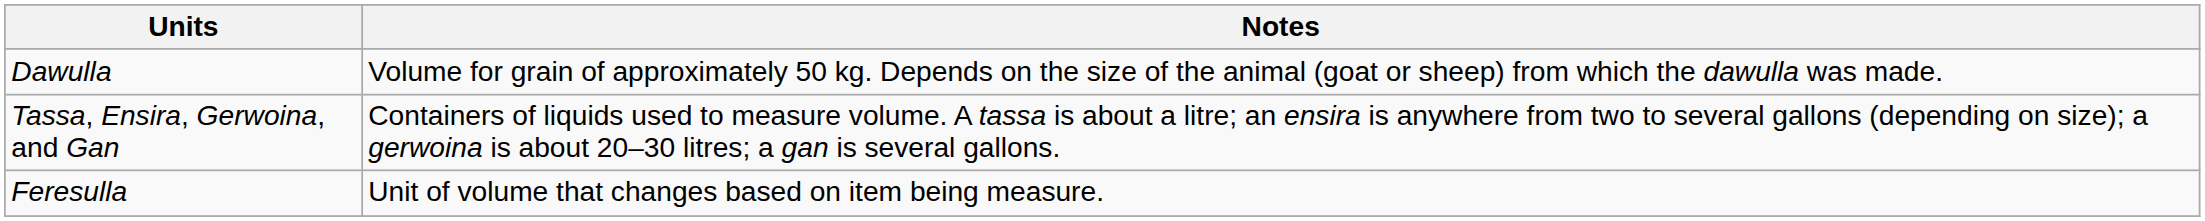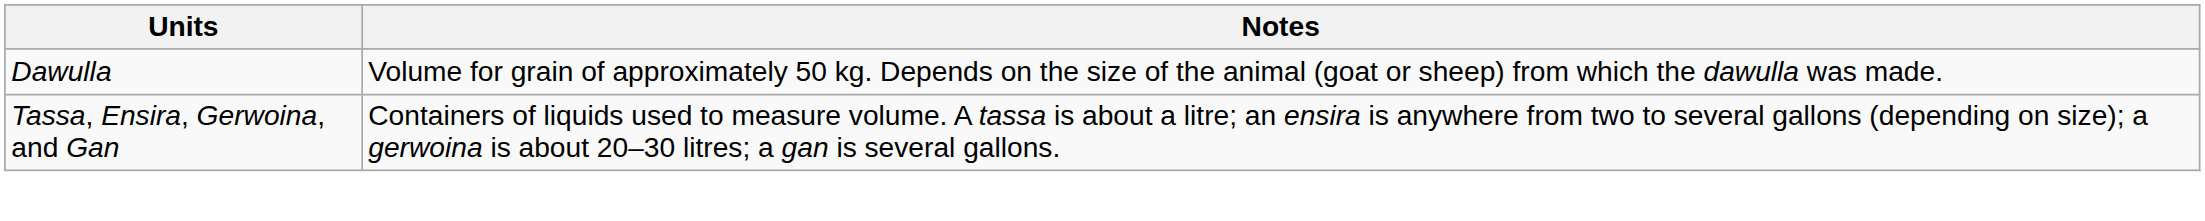- row: Feresulla | Unit of volume that changes based on item being measure.
